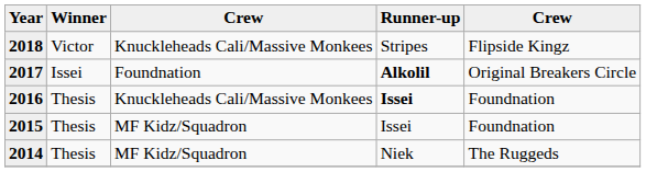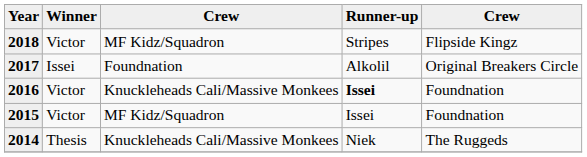2018 | column 3: Knuckleheads Cali/Massive Monkees -> MF Kidz/Squadron
2017 | Runner-up: bold -> normal
2016 | Winner: Thesis -> Victor
2015 | Winner: Thesis -> Victor
2014 | column 3: MF Kidz/Squadron -> Knuckleheads Cali/Massive Monkees
